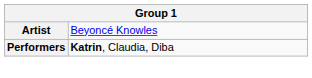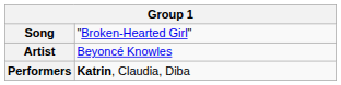+ row: Song | "Broken-Hearted Girl"
